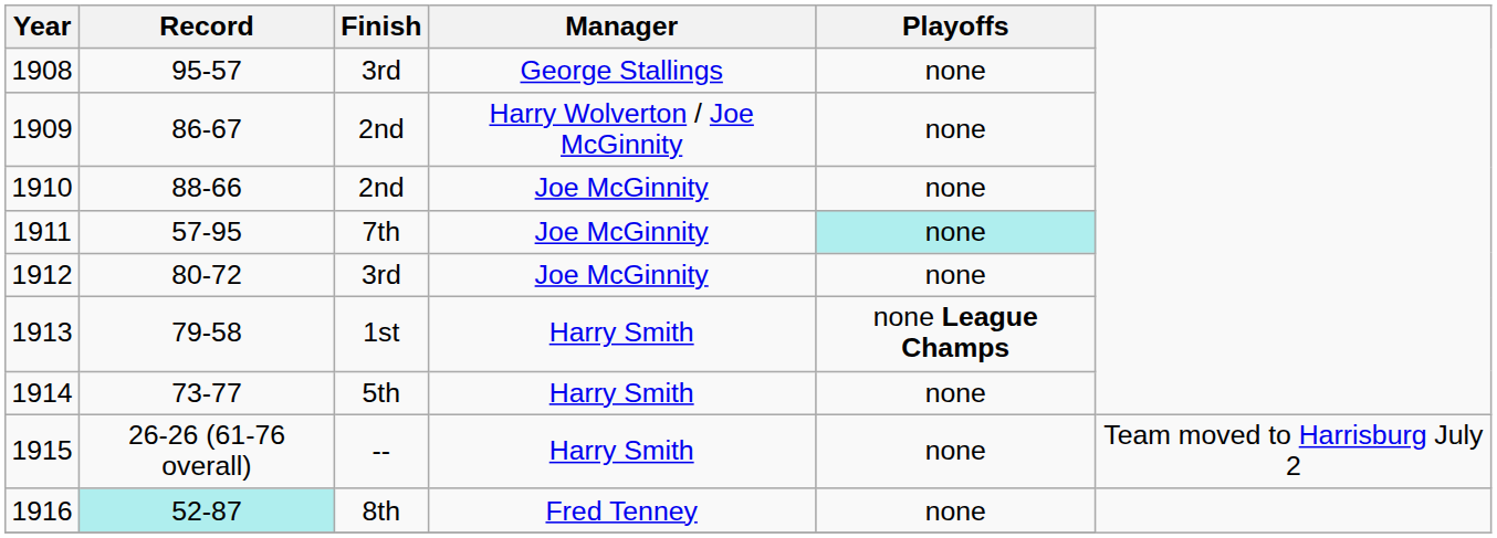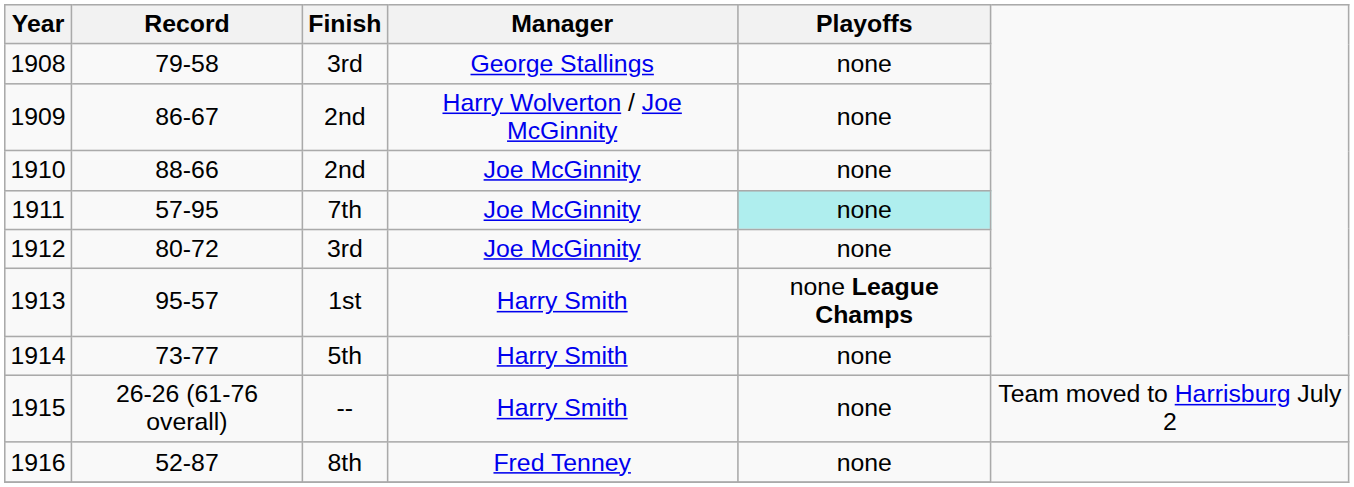1908 | Record: 95-57 -> 79-58
1913 | Record: 79-58 -> 95-57
1916 | Record: paleturquoise background -> no background
